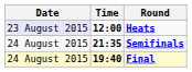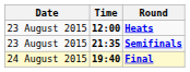Heats | Date: lavender background -> no background
Semifinals | Date: 24 August 2015 -> 23 August 2015
